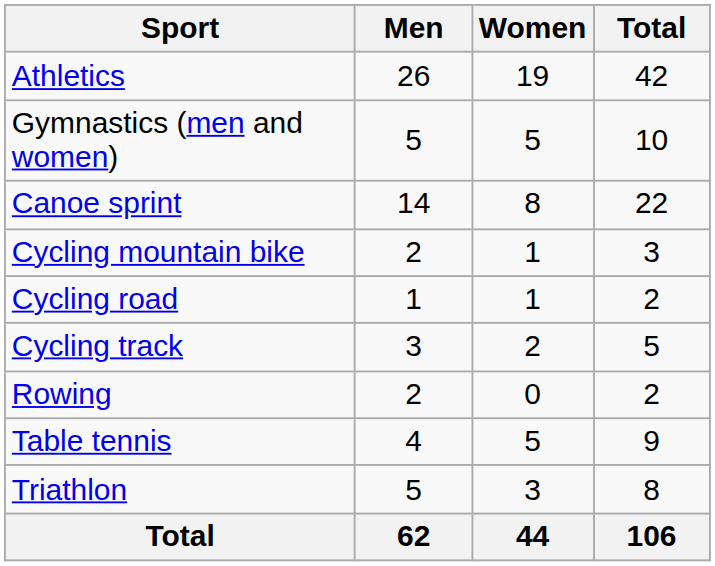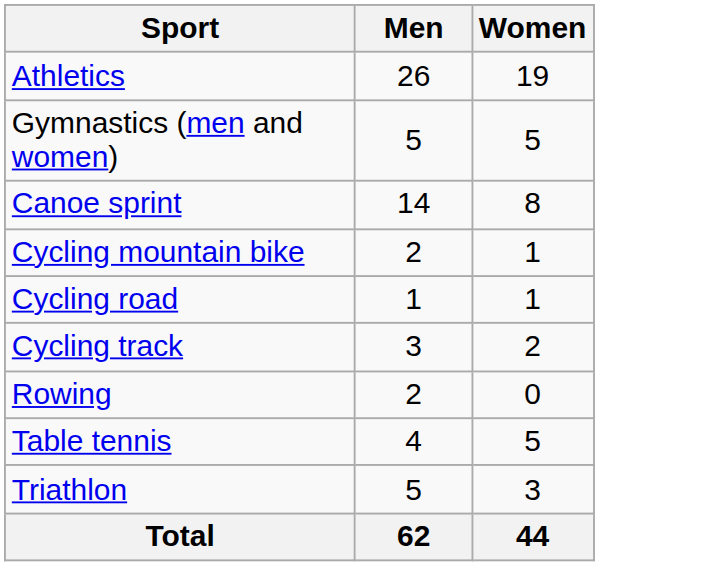- column: Total | 42 | 10 | 22 | 3 | 2 | 5 | 2 | 9 | 8 | 106
